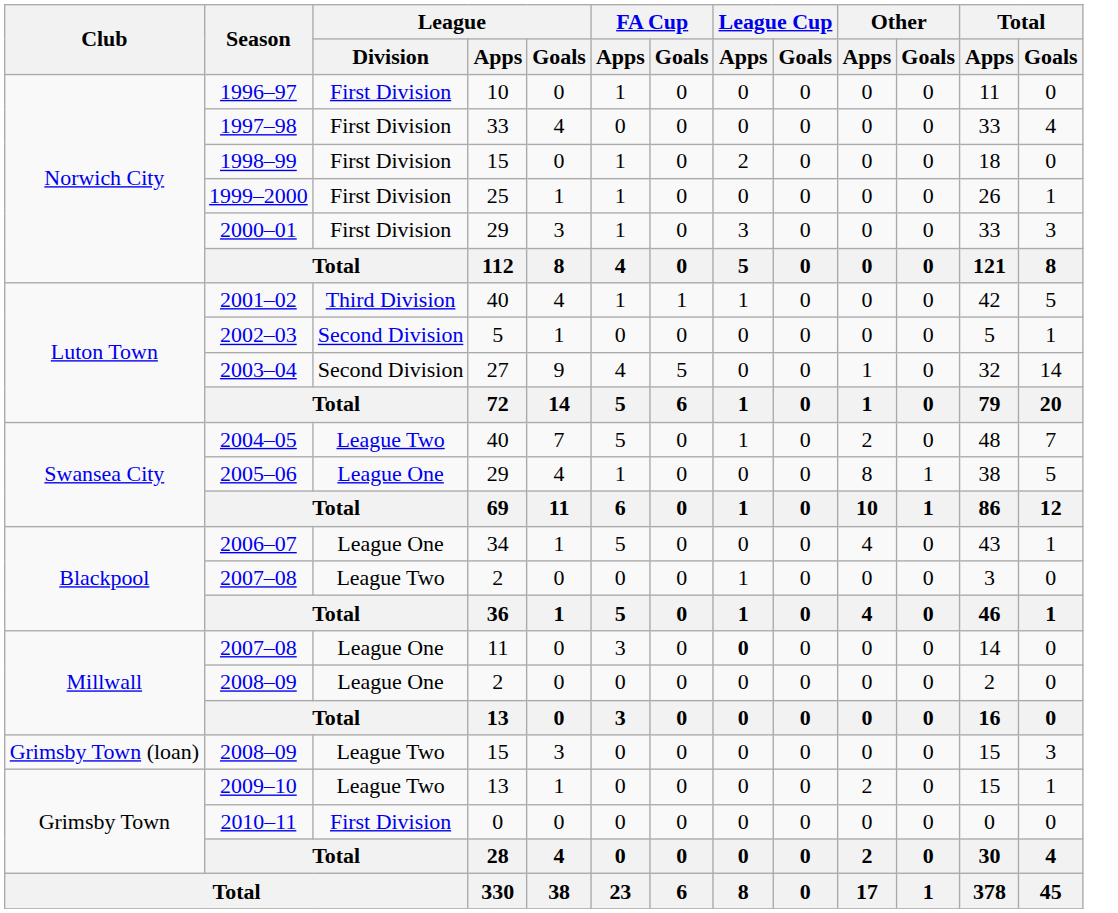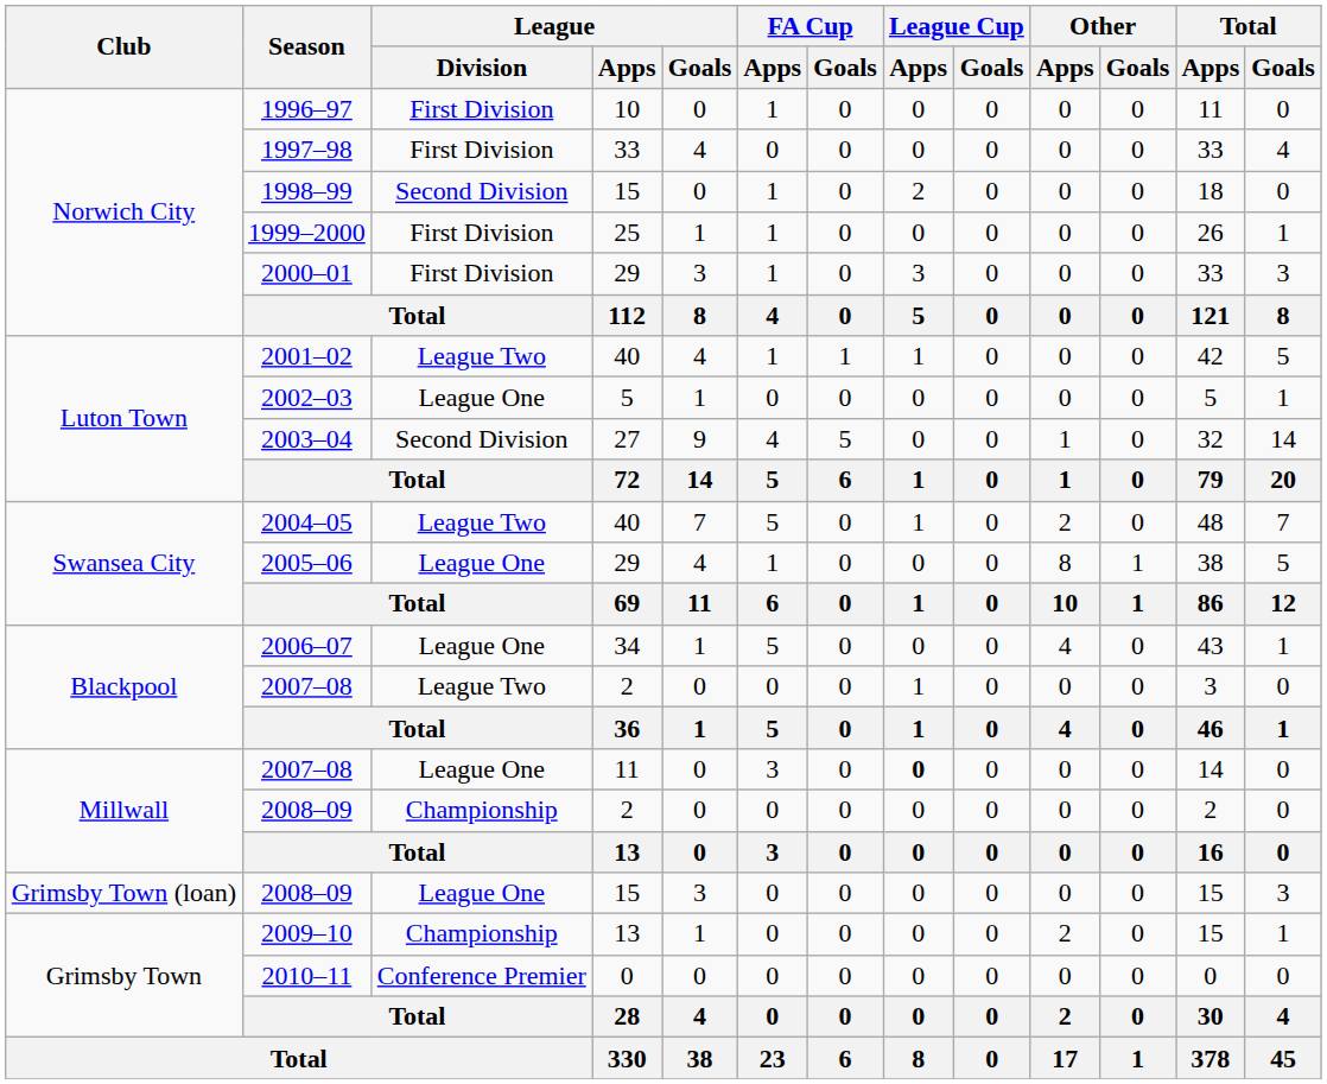1998–99 | League / Division: First Division -> Second Division
2001–02 | League / Division: Third Division -> League Two
2002–03 | League / Division: Second Division -> League One
2008–09 / 2 | League / Division: League One -> Championship
2008–09 / 15 | League / Division: League Two -> League One
2009–10 | League / Division: League Two -> Championship
2010–11 | League / Division: First Division -> Conference Premier
